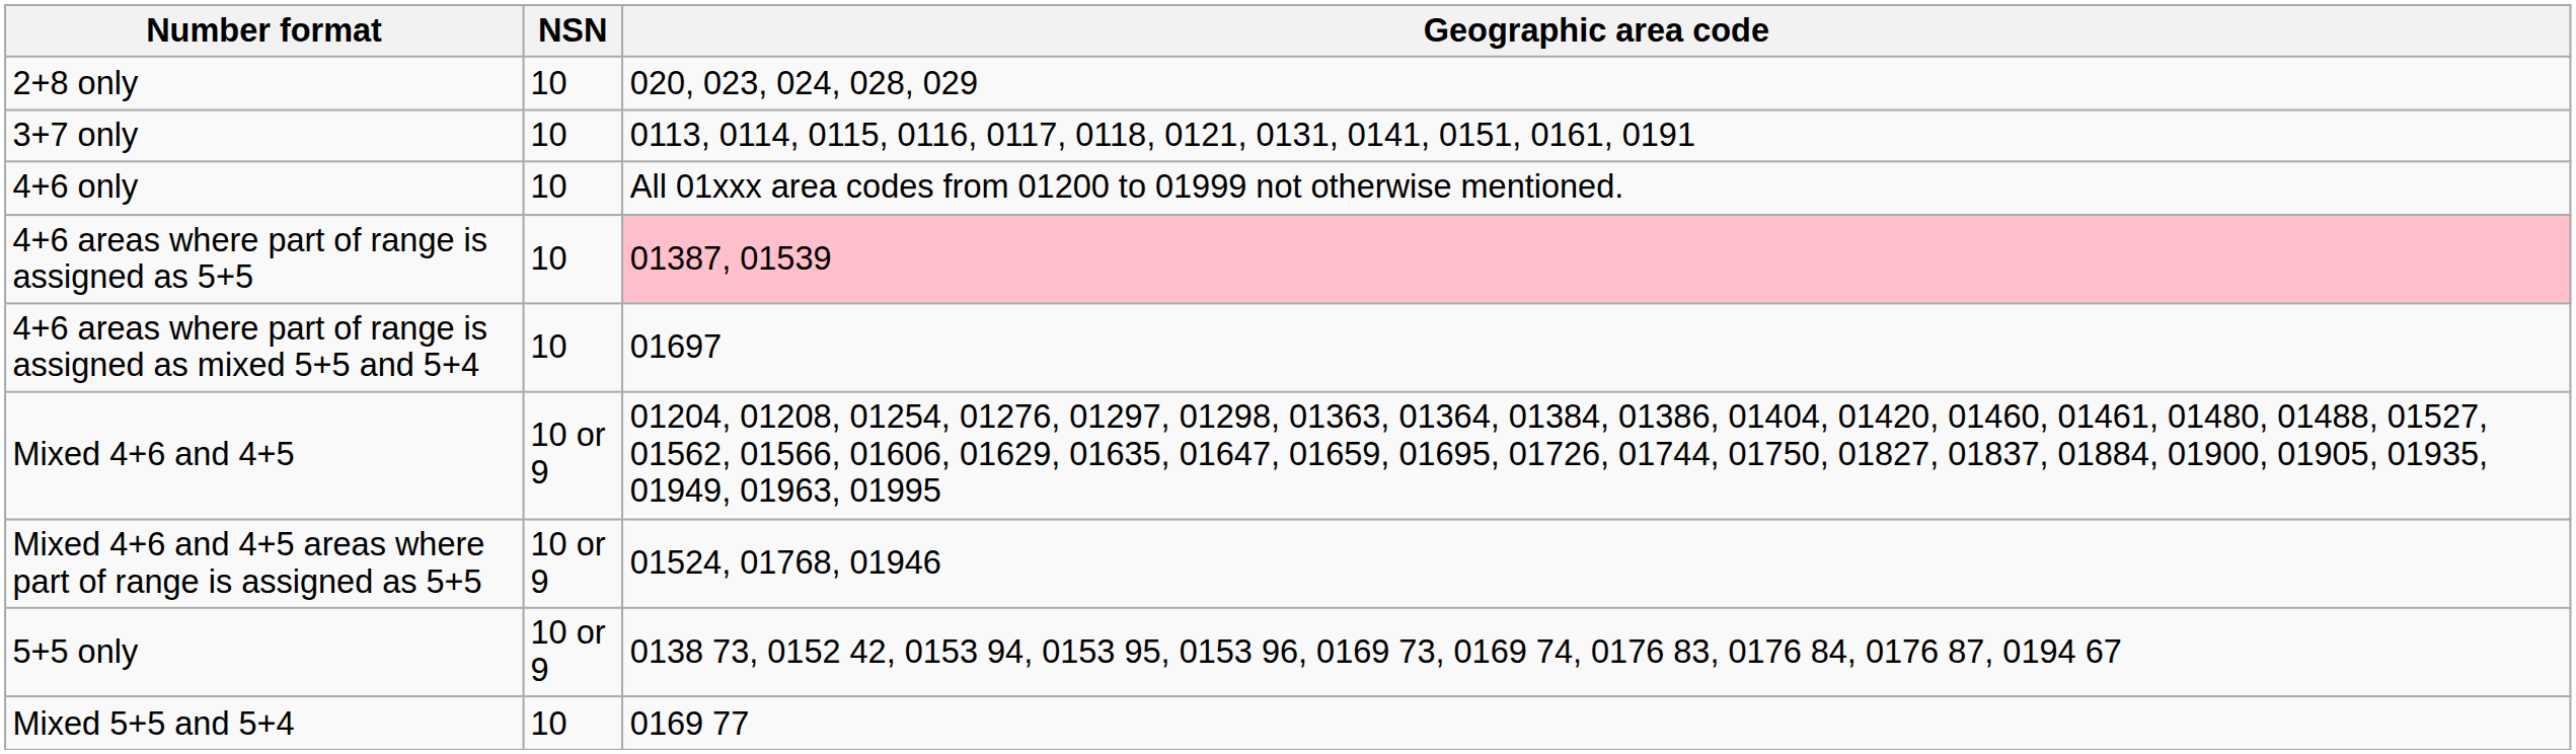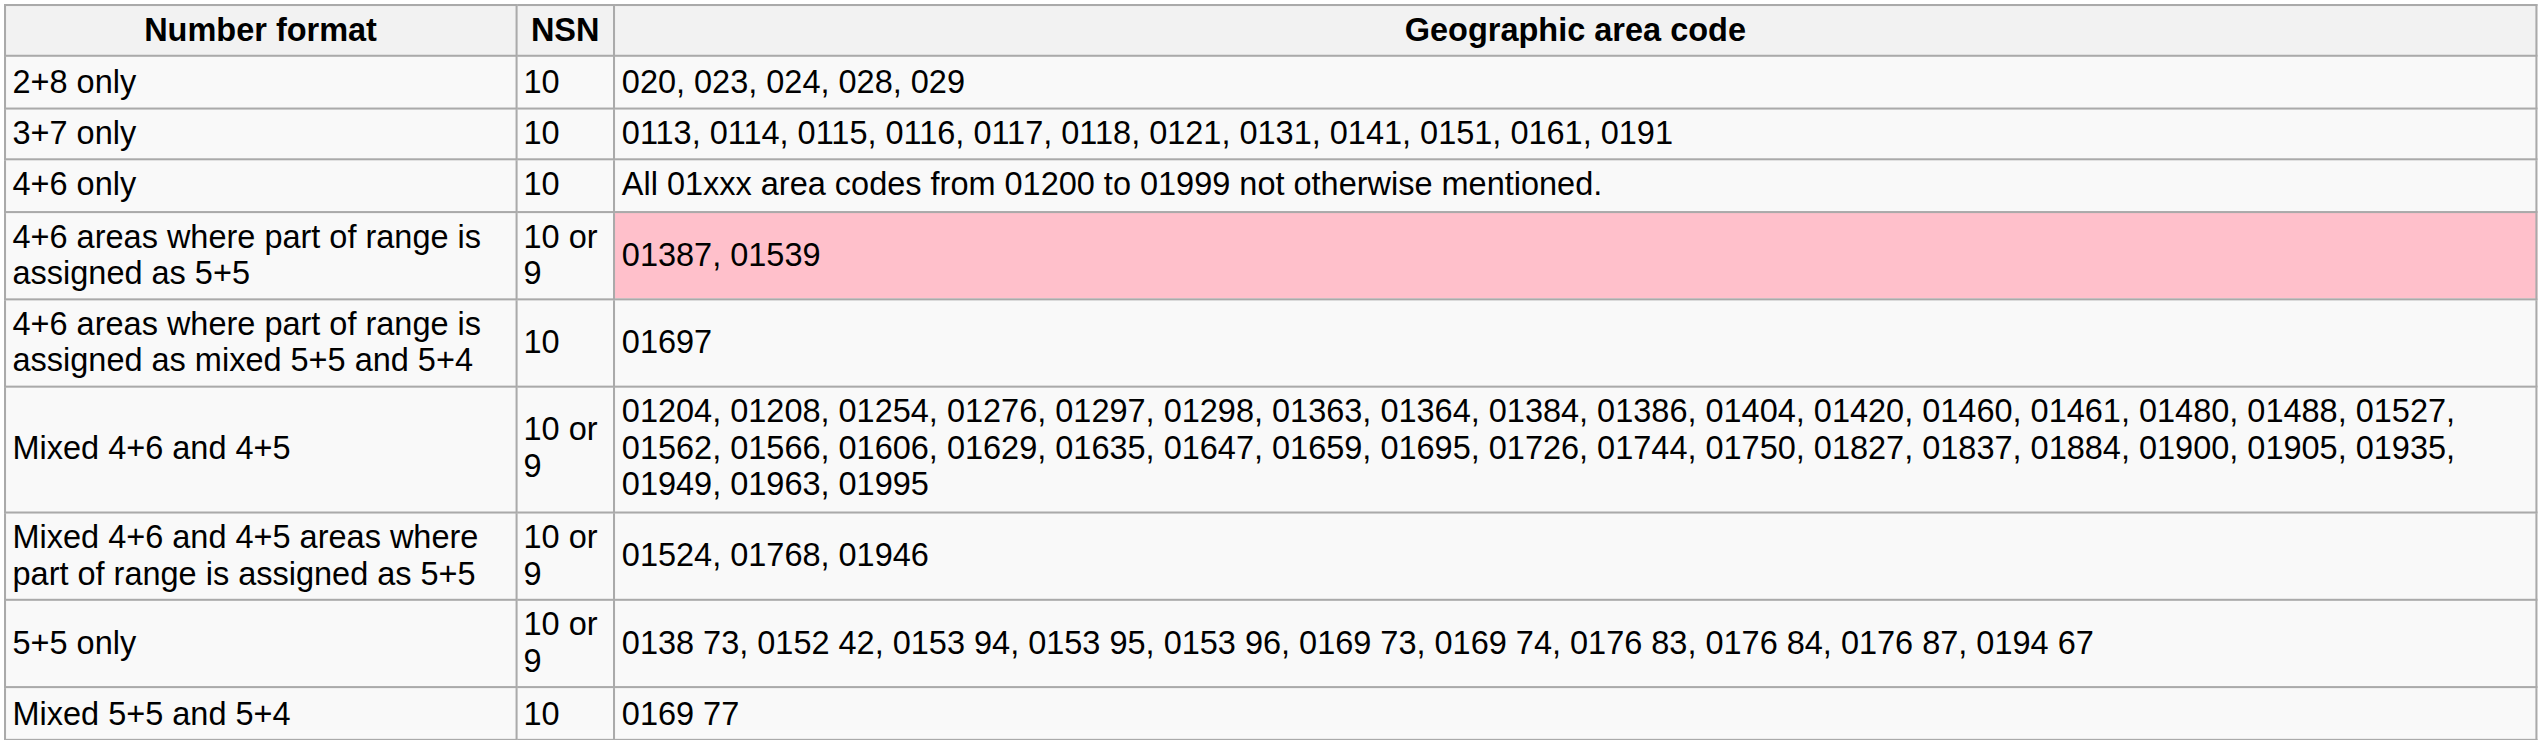4+6 areas where part of range is assigned as 5+5 | NSN: 10 -> 10 or 9
